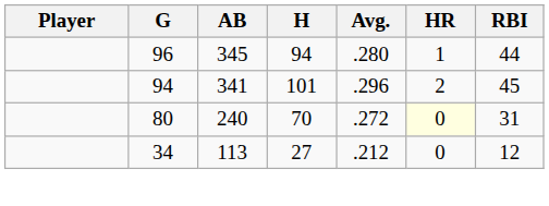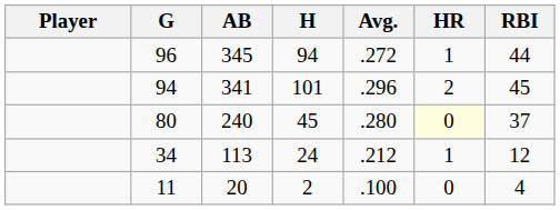96 | Avg.: .280 -> .272
80 | H: 70 -> 45
80 | Avg.: .272 -> .280
80 | RBI: 31 -> 37
34 | H: 27 -> 24
34 | HR: 0 -> 1
+ row: 11 | 20 | 2 | .100 | 0 | 4
